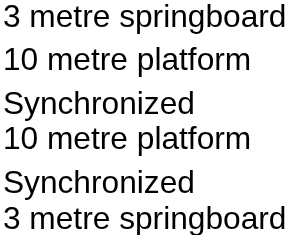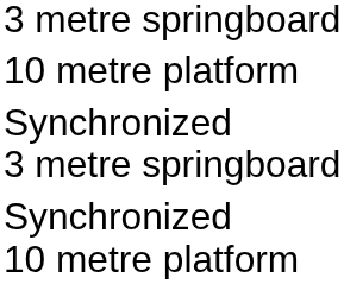rows swapped: Synchronized 3 metre springboard <-> Synchronized 10 metre platform
